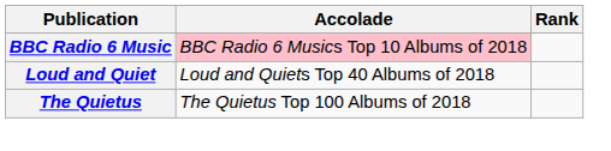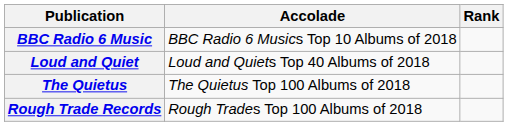BBC Radio 6 Music | Accolade: pink background -> no background
+ row: Rough Trade Records | Rough Trades Top 100 Albums of 2018
